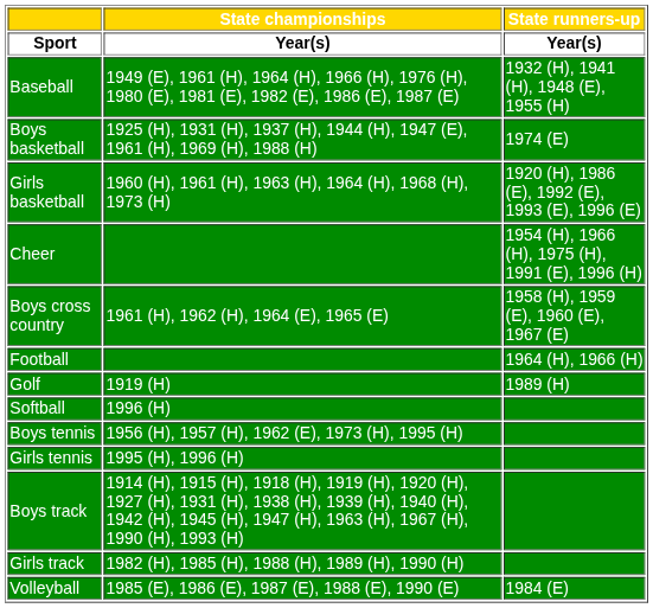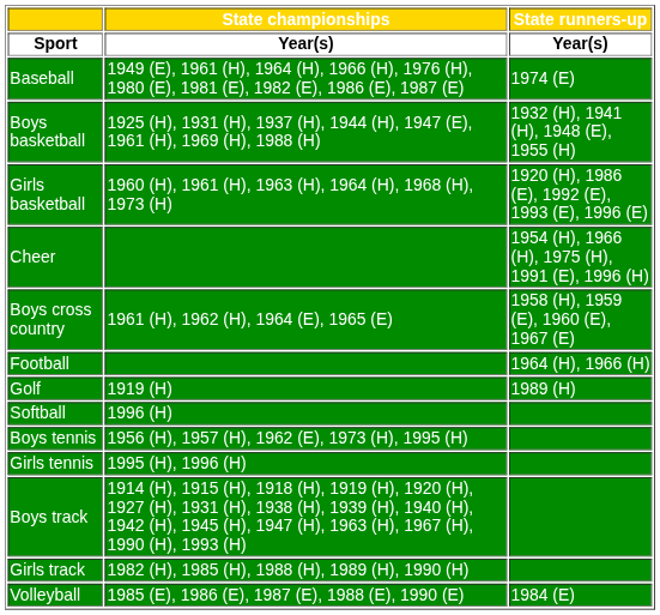Baseball | State runners-up / Year(s): 1932 (H), 1941 (H), 1948 (E), 1955 (H) -> 1974 (E)
Boys basketball | State runners-up / Year(s): 1974 (E) -> 1932 (H), 1941 (H), 1948 (E), 1955 (H)
